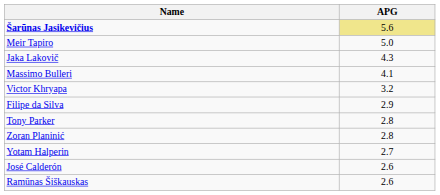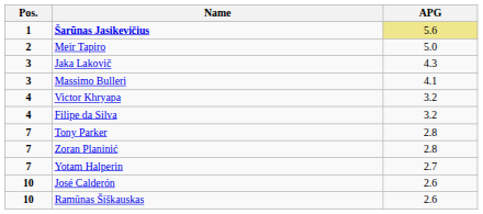+ column: Pos. | 1 | 2 | 3 | 3 | 4 | 4 | 7 | 7 | 7 | 10 | 10
Filipe da Silva | APG: 2.9 -> 3.2
